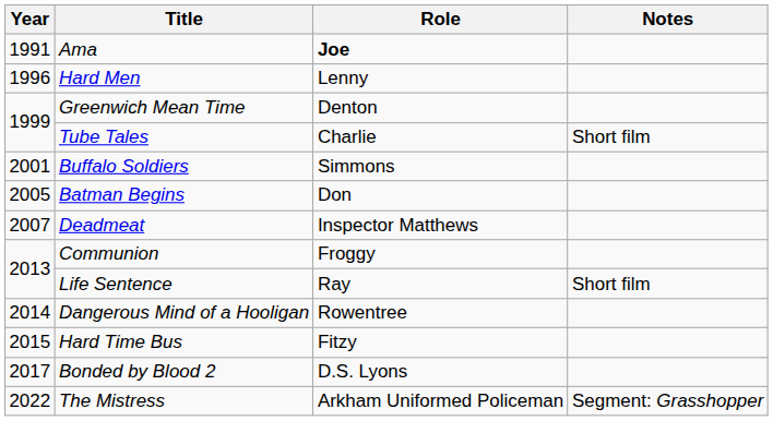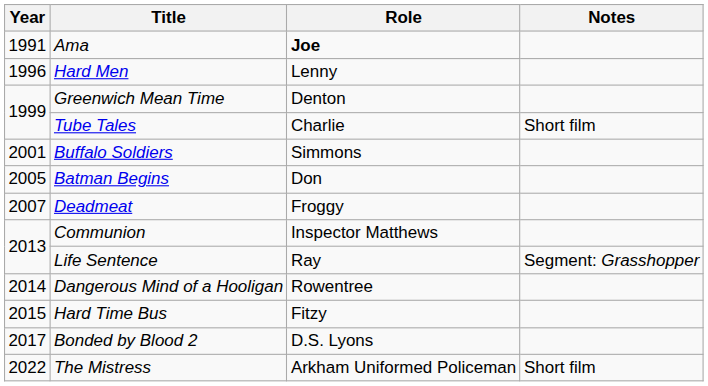Deadmeat | Role: Inspector Matthews -> Froggy
Communion | Role: Froggy -> Inspector Matthews
Life Sentence | Notes: Short film -> Segment: Grasshopper
The Mistress | Notes: Segment: Grasshopper -> Short film
